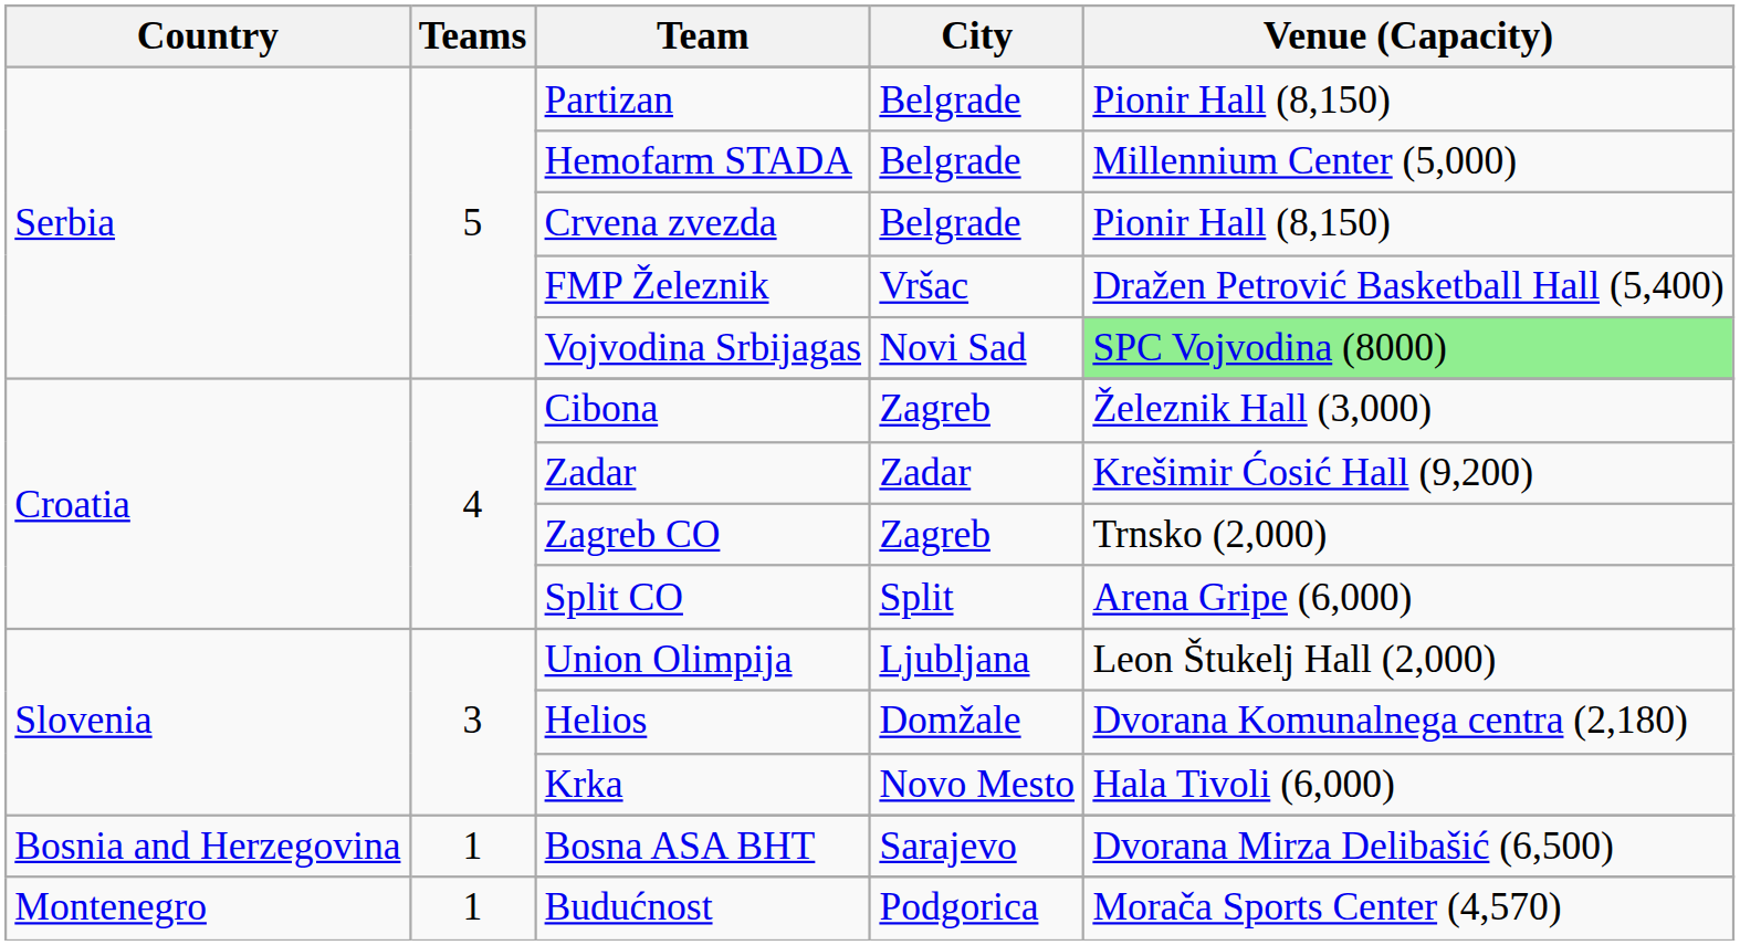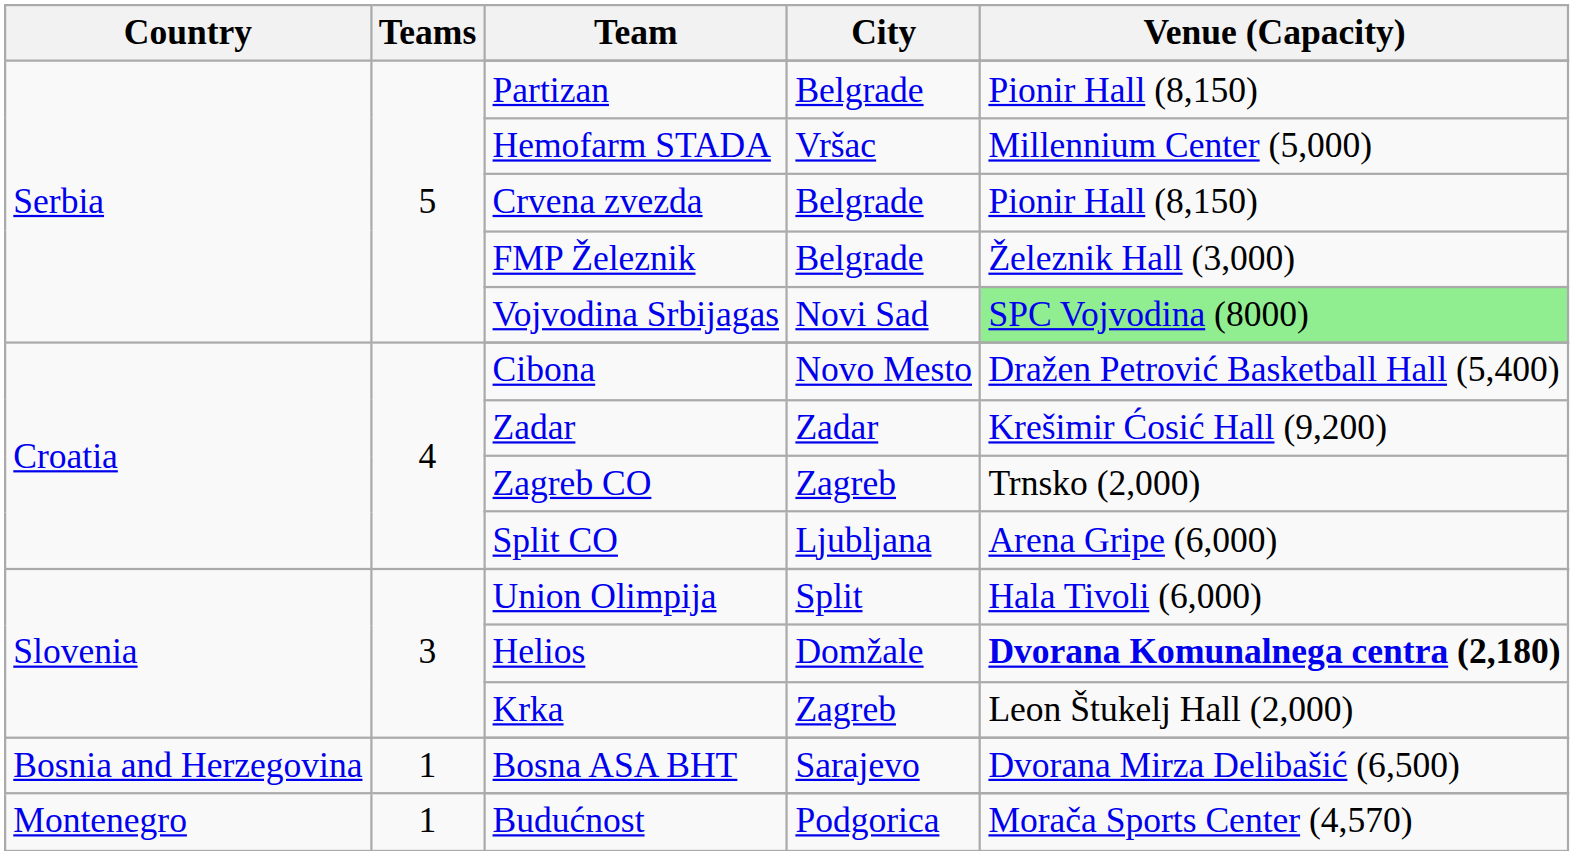Hemofarm STADA | City: Belgrade -> Vršac
FMP Železnik | City: Vršac -> Belgrade
FMP Železnik | Venue (Capacity): Dražen Petrović Basketball Hall (5,400) -> Železnik Hall (3,000)
Cibona | City: Zagreb -> Novo Mesto
Cibona | Venue (Capacity): Železnik Hall (3,000) -> Dražen Petrović Basketball Hall (5,400)
Split CO | City: Split -> Ljubljana
Union Olimpija | City: Ljubljana -> Split
Union Olimpija | Venue (Capacity): Leon Štukelj Hall (2,000) -> Hala Tivoli (6,000)
Helios | Venue (Capacity): normal -> bold
Krka | City: Novo Mesto -> Zagreb
Krka | Venue (Capacity): Hala Tivoli (6,000) -> Leon Štukelj Hall (2,000)
